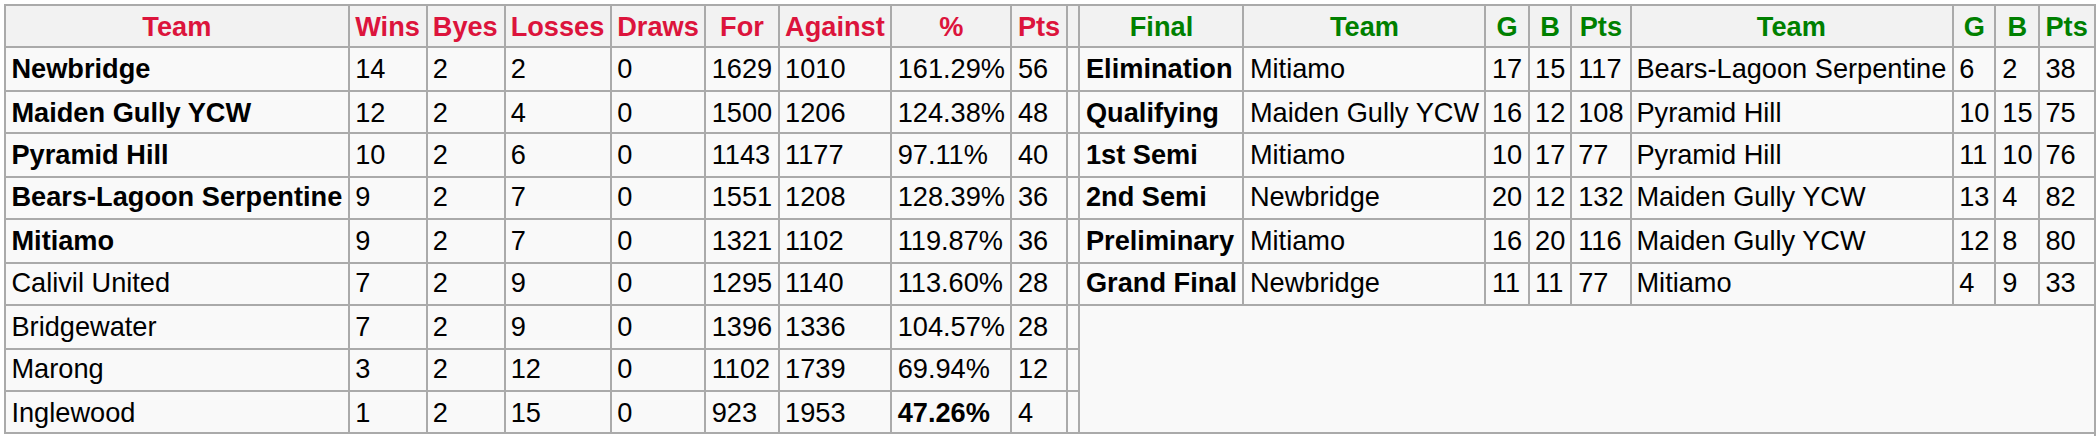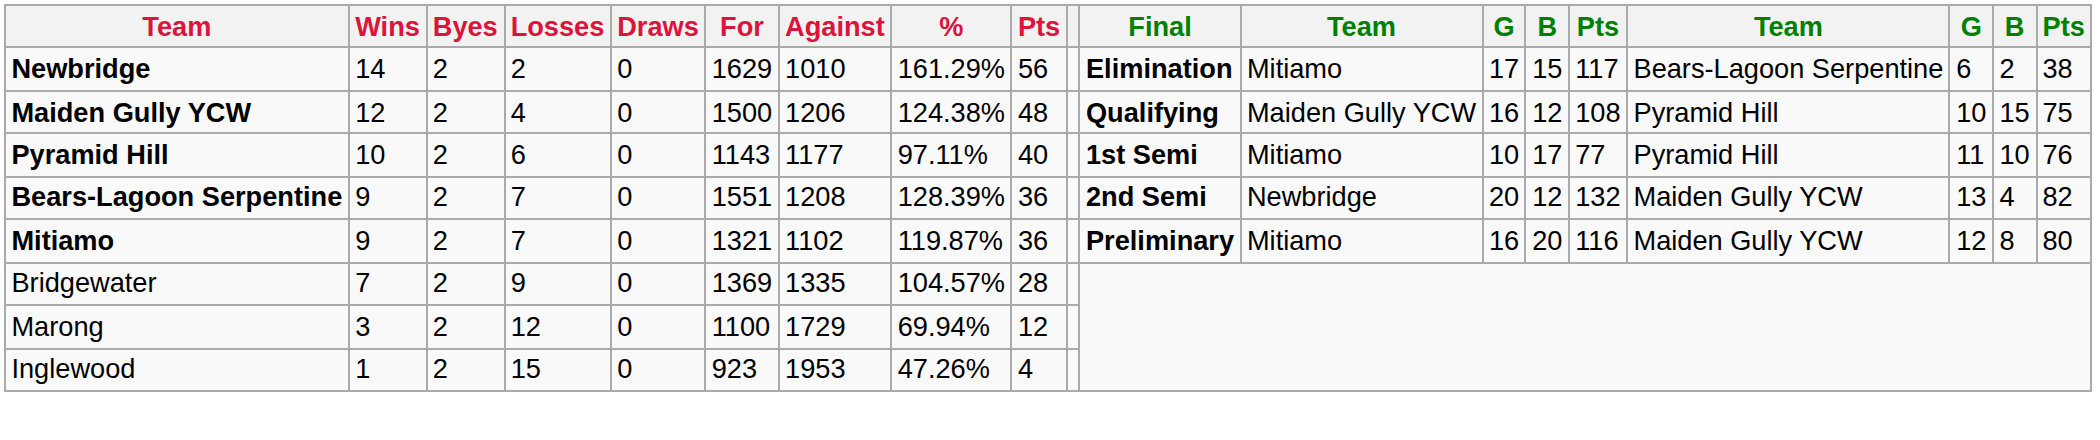- row: Calivil United | 7 | 2 | 9 | 0 | 1295 | 1140 | 113.60% | 28 | Grand Final | Newbridge | 11 | 11 | 77 | Mitiamo | 4 | 9 | 33
Bridgewater | For: 1396 -> 1369
Bridgewater | Against: 1336 -> 1335
Marong | For: 1102 -> 1100
Marong | Against: 1739 -> 1729
Inglewood | %: bold -> normal
